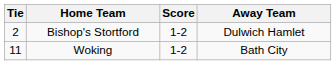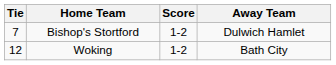Bishop's Stortford | Tie: 2 -> 7
Woking | Tie: 11 -> 12
